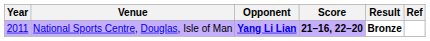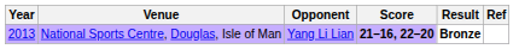National Sports Centre, Douglas, Isle of Man | Year: 2011 -> 2013
National Sports Centre, Douglas, Isle of Man | Opponent: bold -> normal
